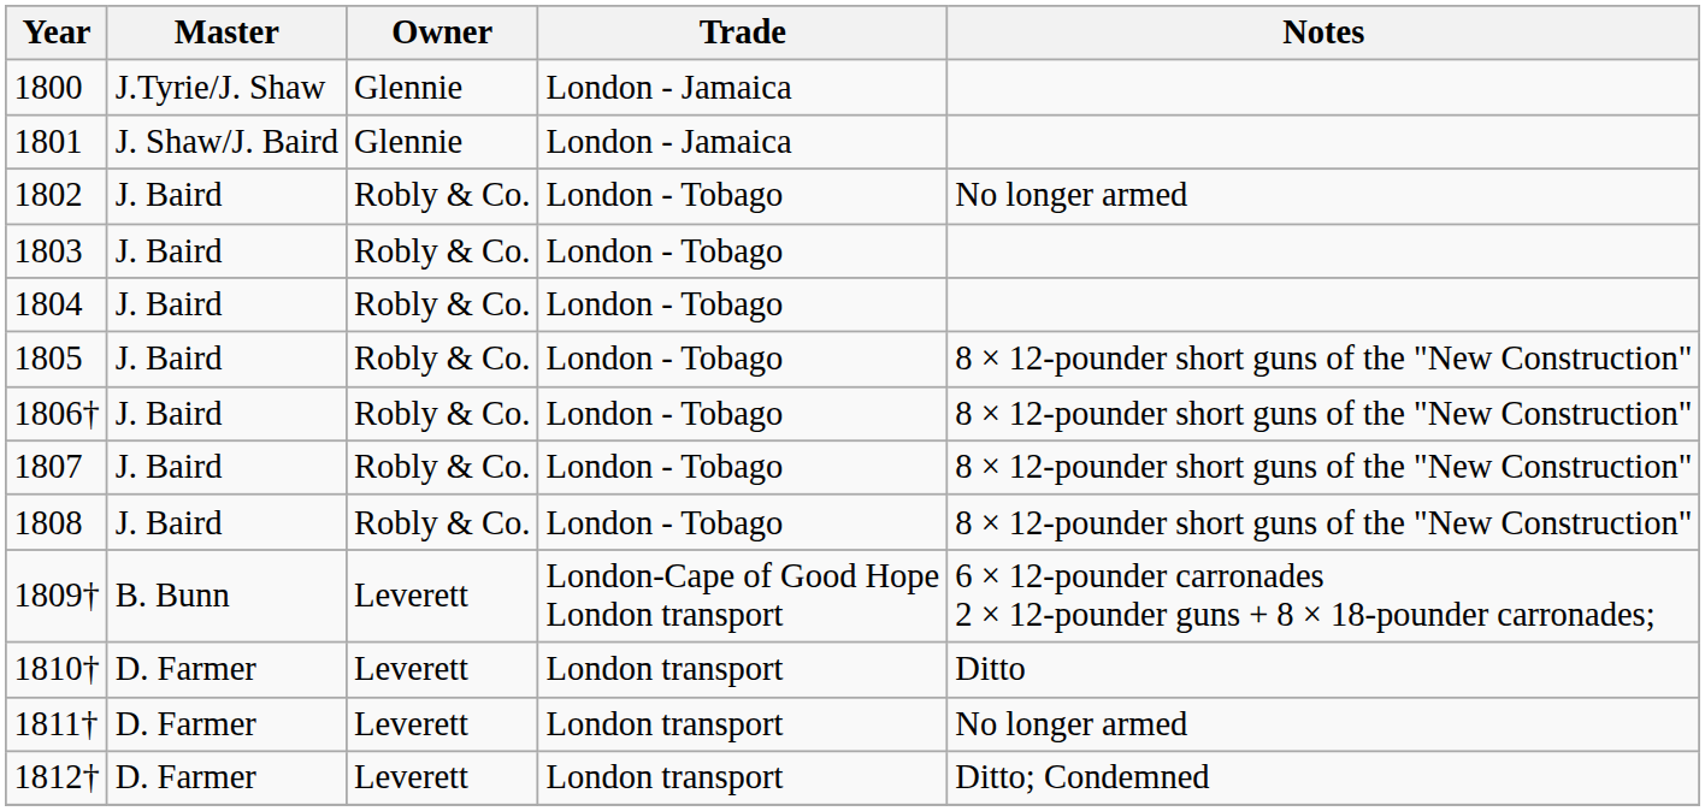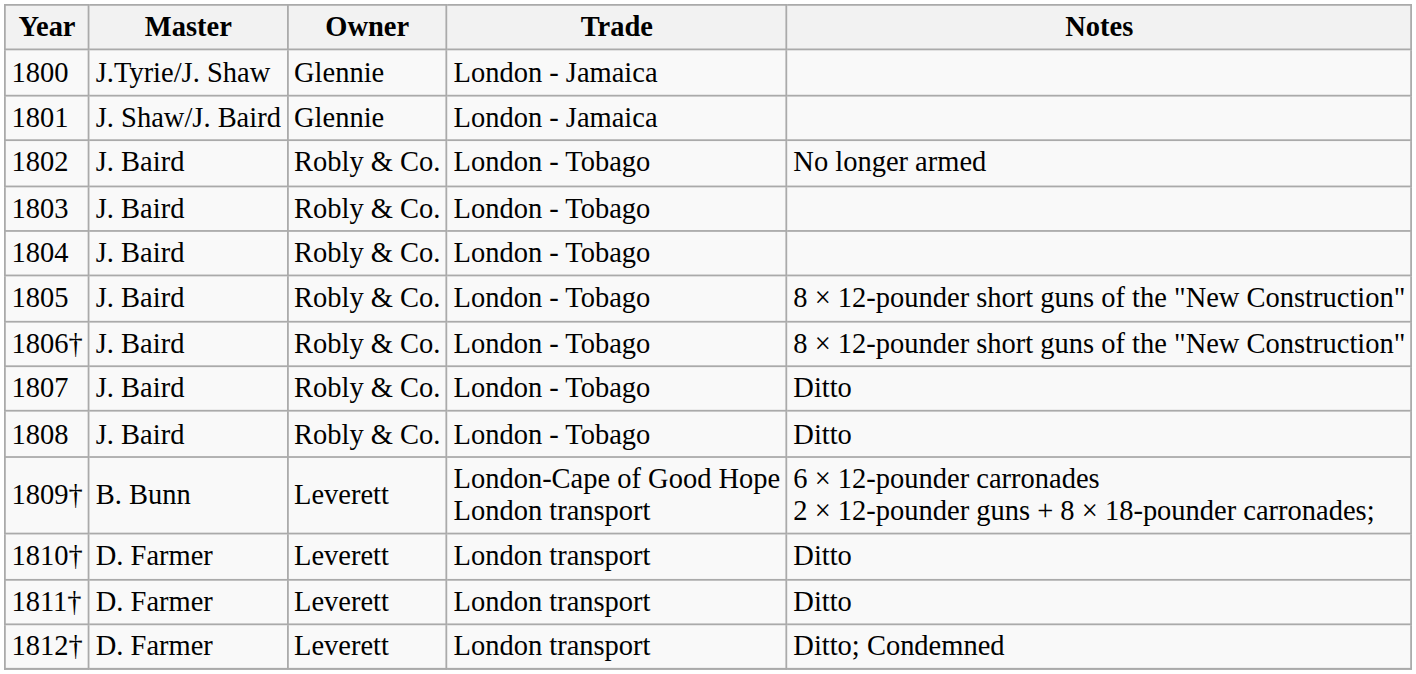1807 | Notes: 8 × 12-pounder short guns of the "New Construction" -> Ditto
1808 | Notes: 8 × 12-pounder short guns of the "New Construction" -> Ditto
1811† | Notes: No longer armed -> Ditto
